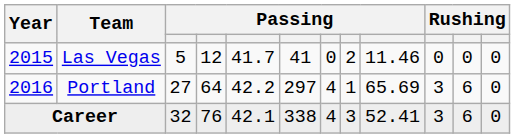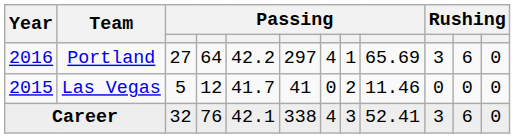rows swapped: Las Vegas <-> Portland
